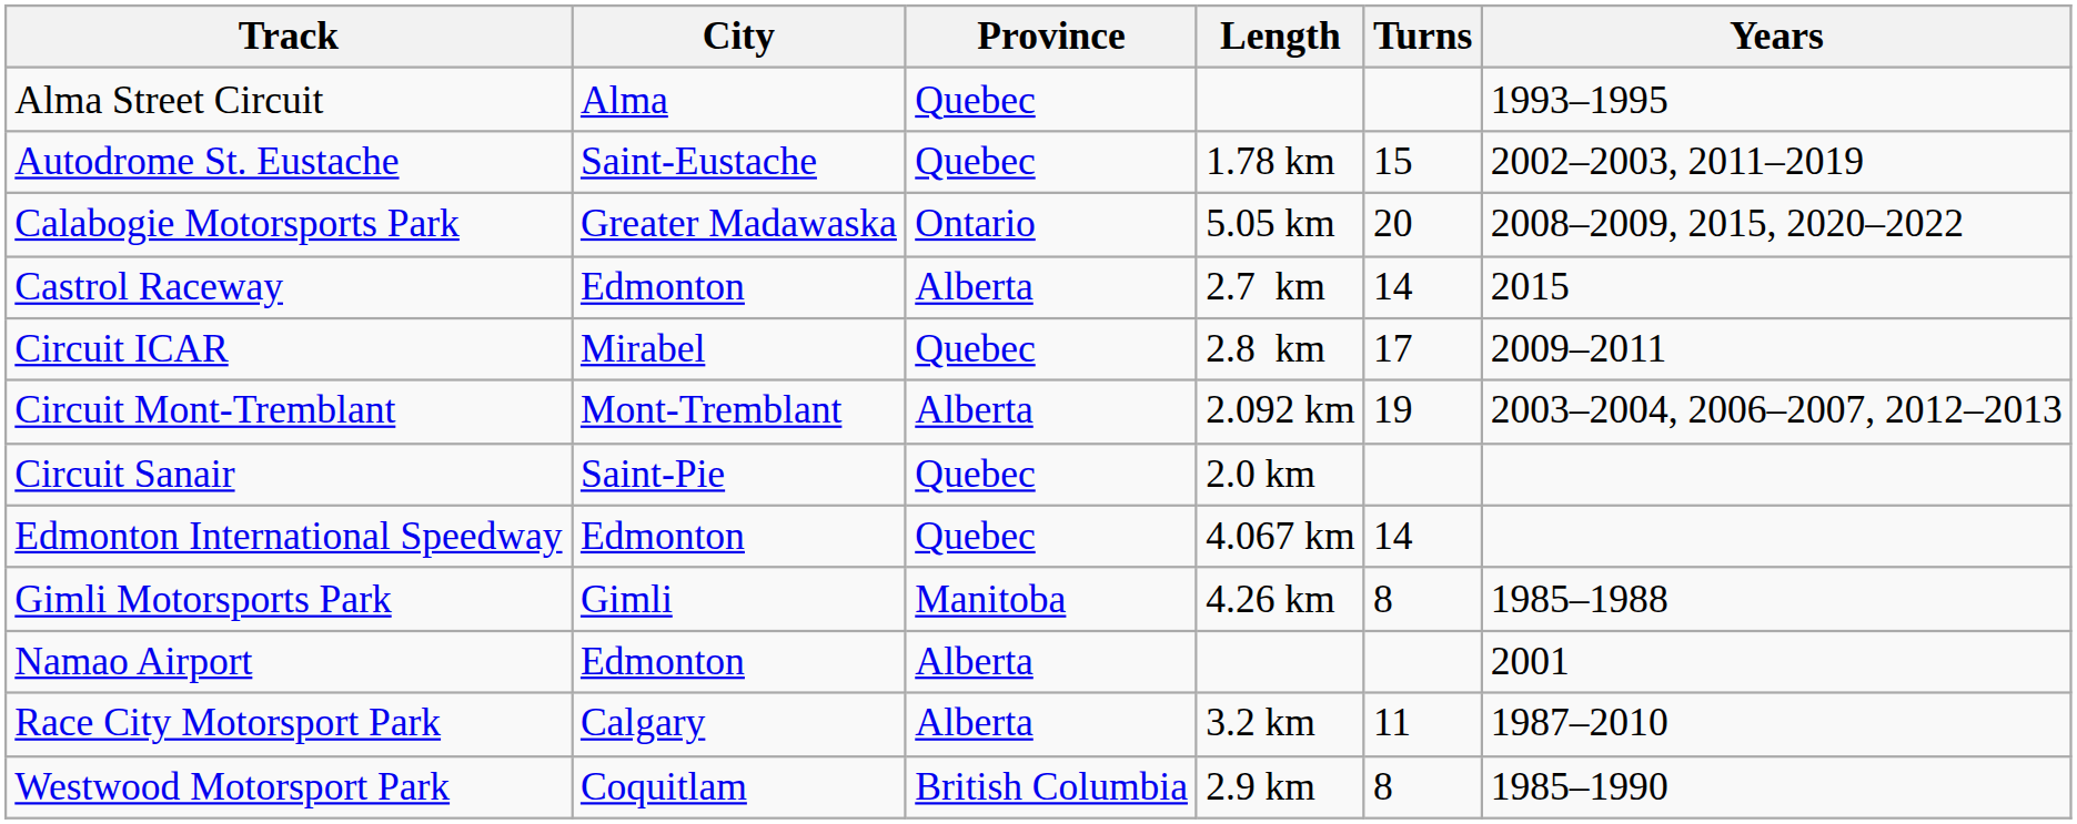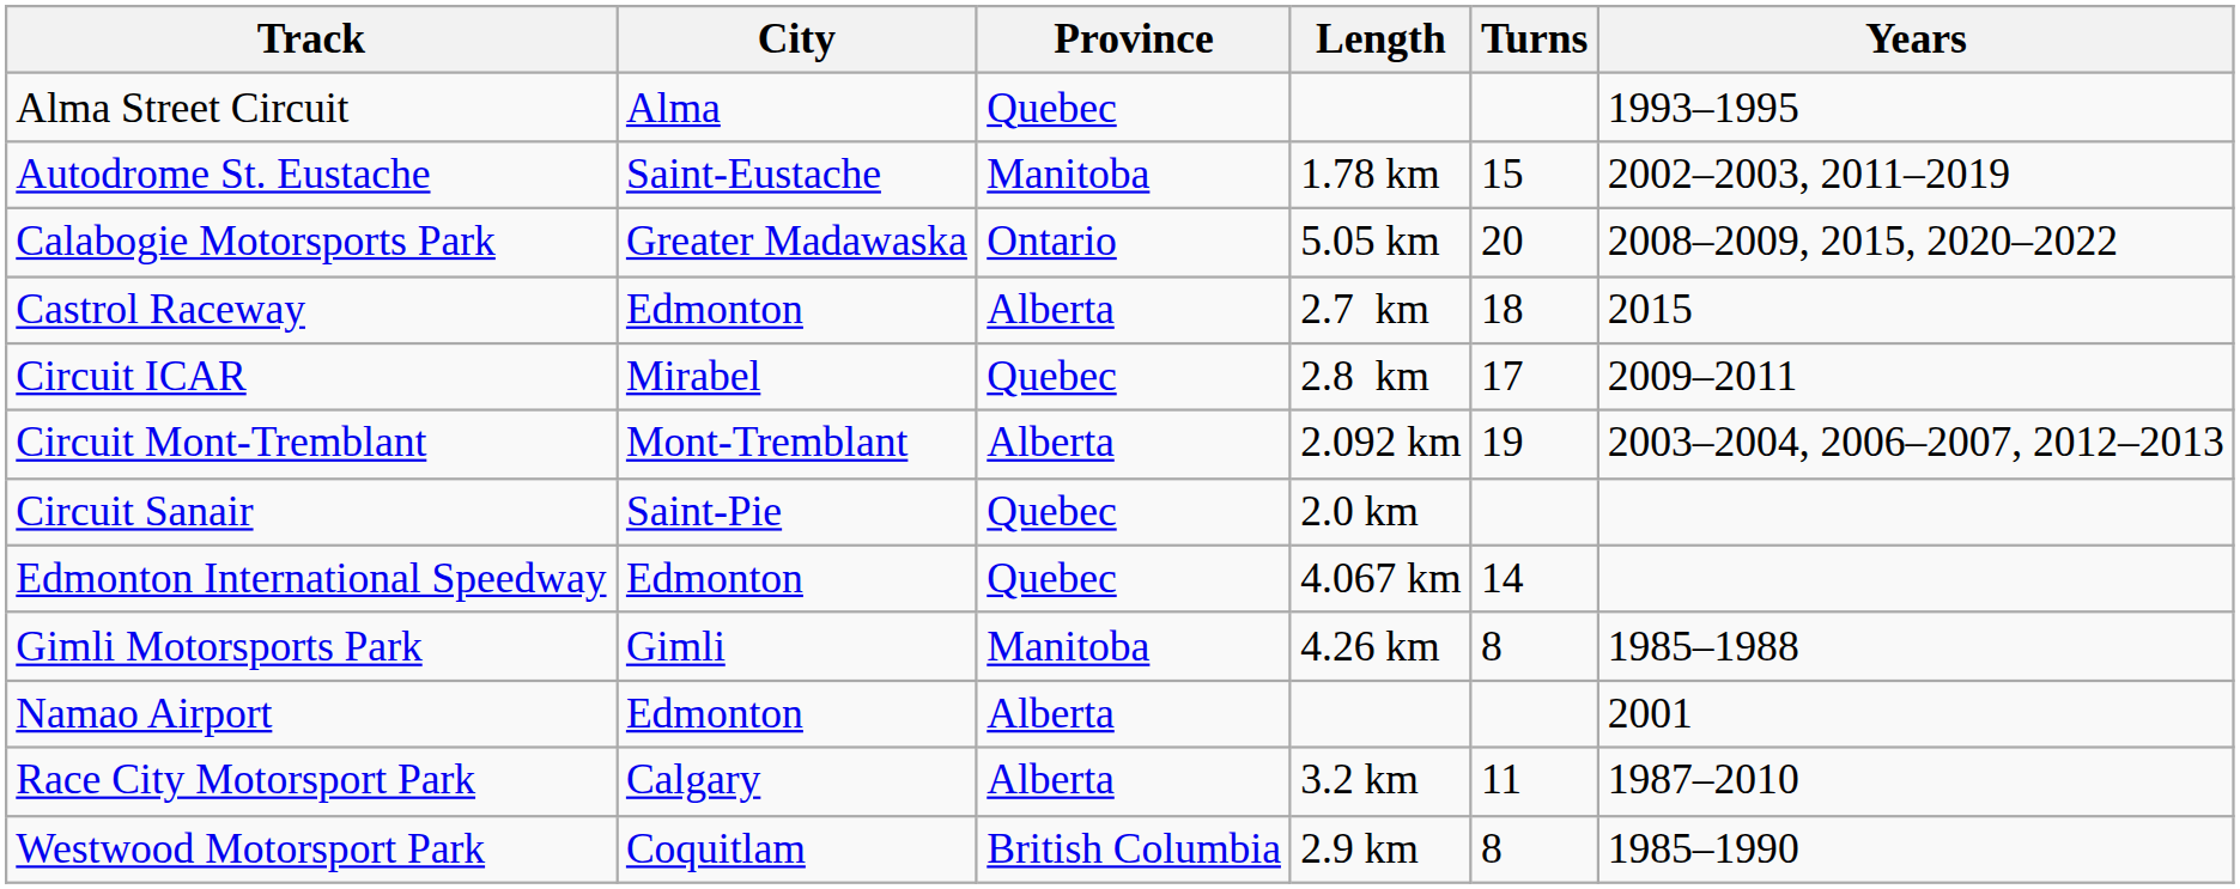Autodrome St. Eustache | Province: Quebec -> Manitoba
Castrol Raceway | Turns: 14 -> 18
